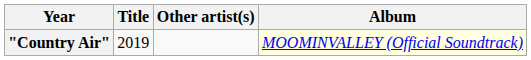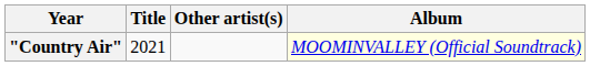"Country Air" | Title: 2019 -> 2021
